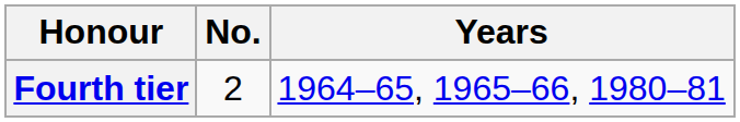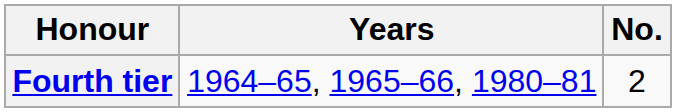columns swapped: No. <-> Years
